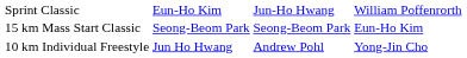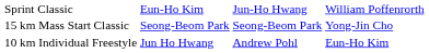15 km Mass Start Classic | column 4: Eun-Ho Kim -> Yong-Jin Cho
10 km Individual Freestyle | column 4: Yong-Jin Cho -> Eun-Ho Kim
